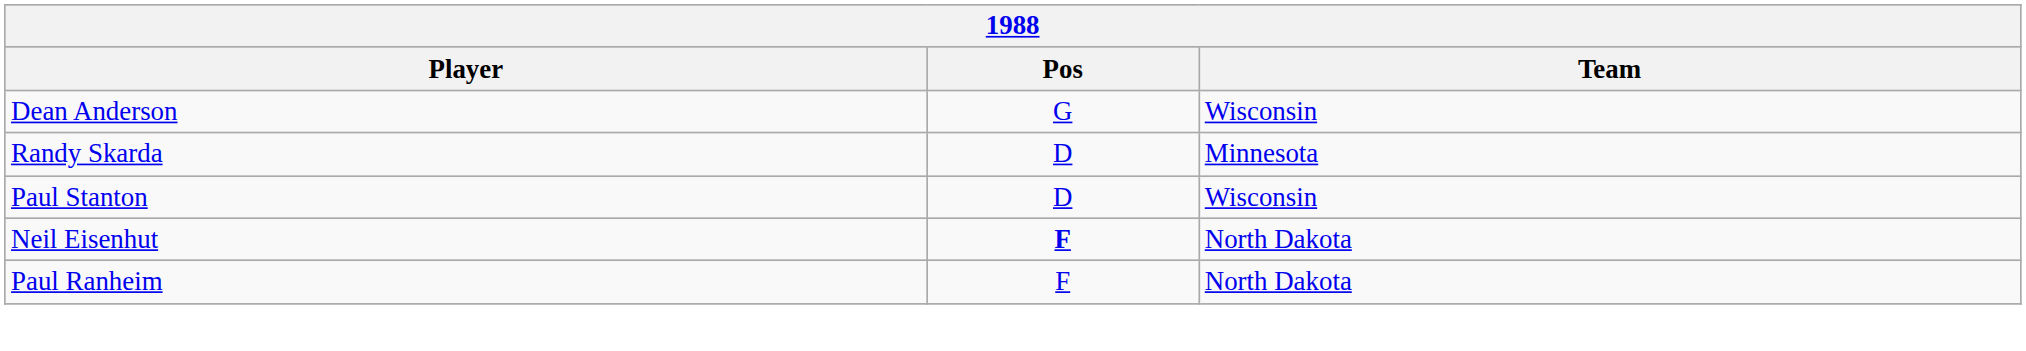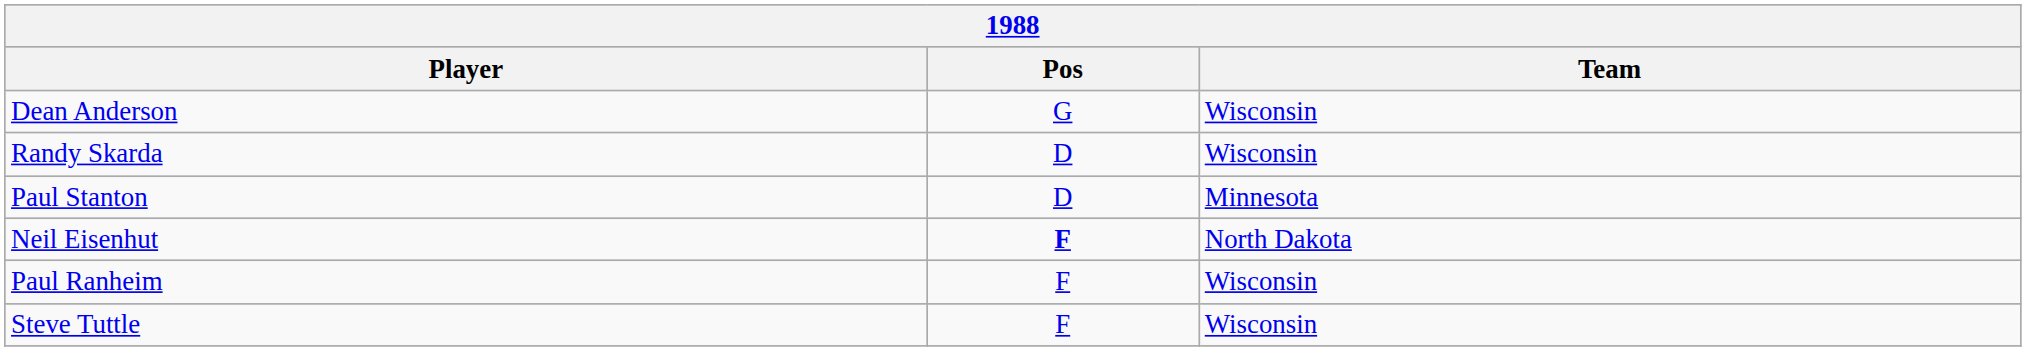Randy Skarda | Team: Minnesota -> Wisconsin
Paul Stanton | Team: Wisconsin -> Minnesota
Paul Ranheim | Team: North Dakota -> Wisconsin
+ row: Steve Tuttle | F | Wisconsin
